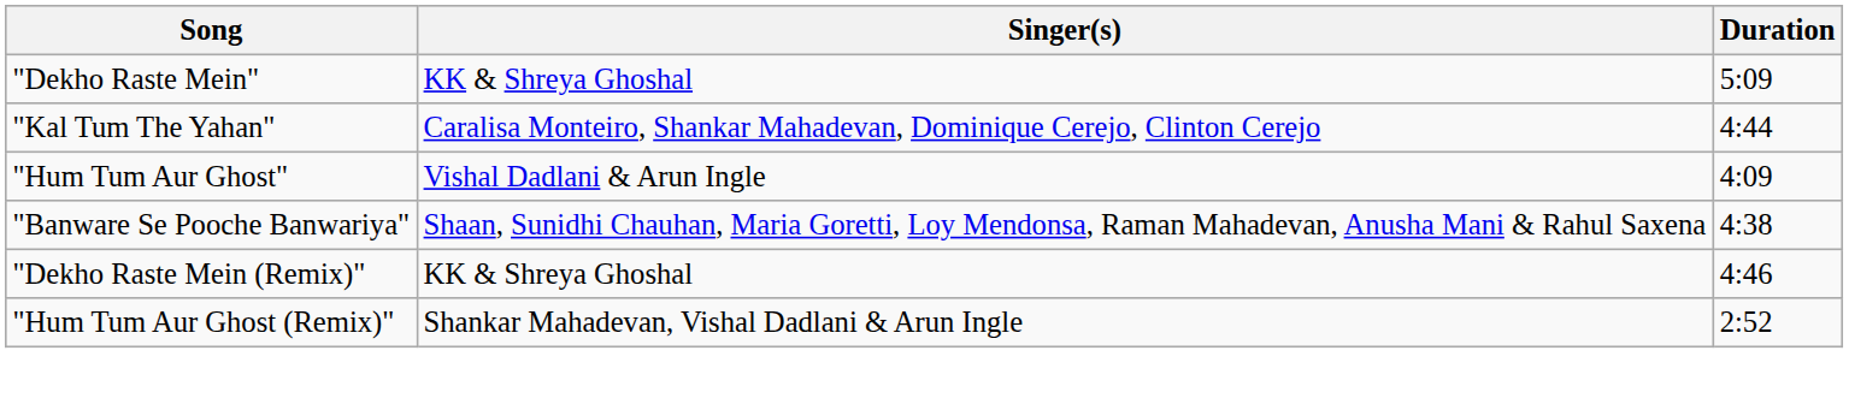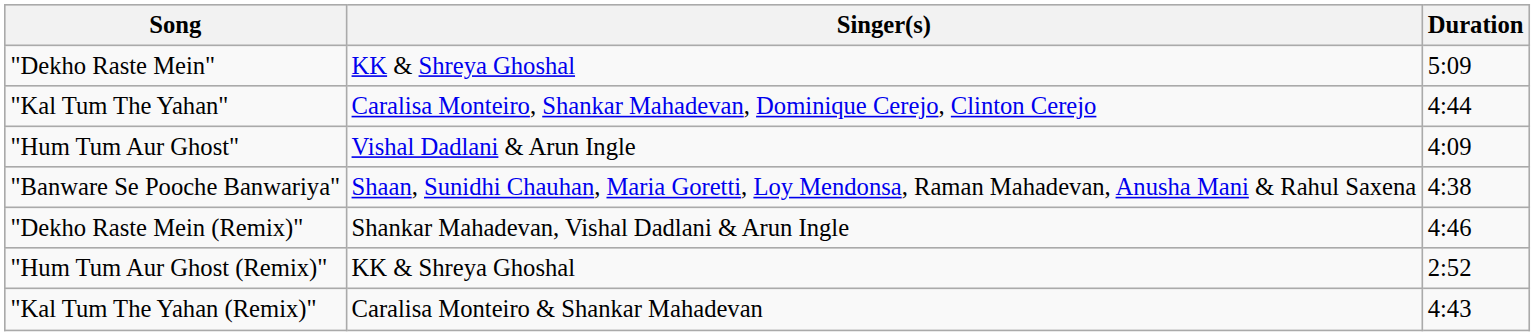"Dekho Raste Mein (Remix)" | Singer(s): KK & Shreya Ghoshal -> Shankar Mahadevan, Vishal Dadlani & Arun Ingle
"Hum Tum Aur Ghost (Remix)" | Singer(s): Shankar Mahadevan, Vishal Dadlani & Arun Ingle -> KK & Shreya Ghoshal
+ row: "Kal Tum The Yahan (Remix)" | Caralisa Monteiro & Shankar Mahadevan | 4:43
